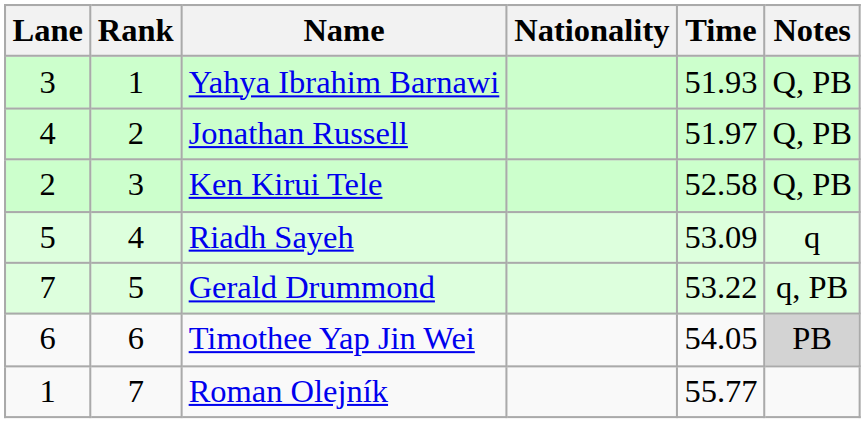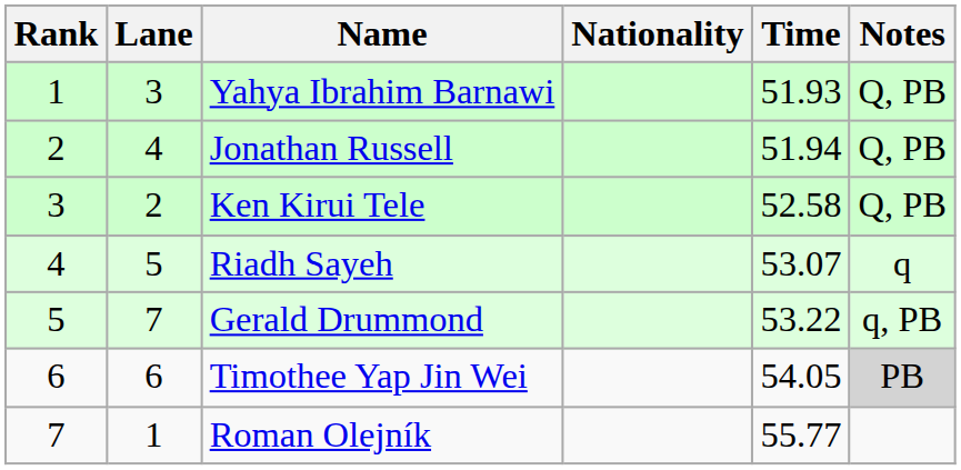columns swapped: Rank <-> Lane
Jonathan Russell | Time: 51.97 -> 51.94
Riadh Sayeh | Time: 53.09 -> 53.07
